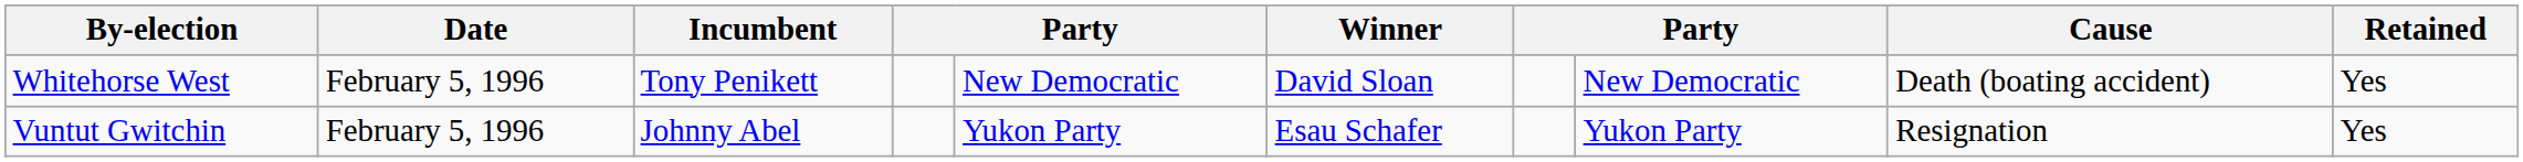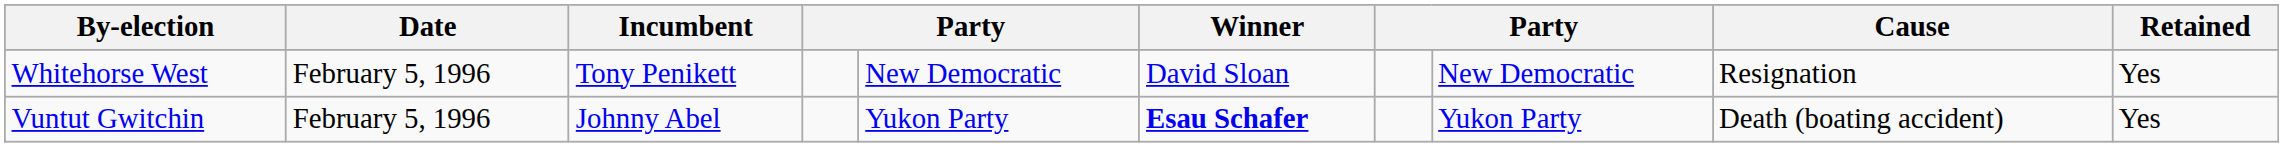Whitehorse West | Cause: Death (boating accident) -> Resignation
Vuntut Gwitchin | Winner: normal -> bold
Vuntut Gwitchin | Cause: Resignation -> Death (boating accident)
